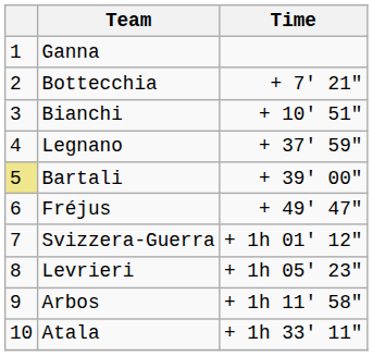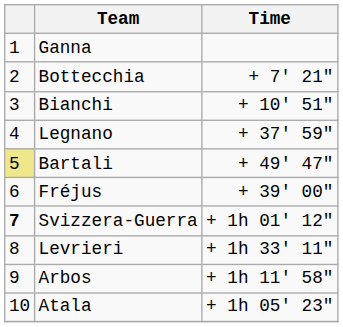Bartali | Time: + 39' 00" -> + 49' 47"
Fréjus | Time: + 49' 47" -> + 39' 00"
Svizzera-Guerra | column 1: normal -> bold
Levrieri | Time: + 1h 05' 23" -> + 1h 33' 11"
Atala | Time: + 1h 33' 11" -> + 1h 05' 23"
